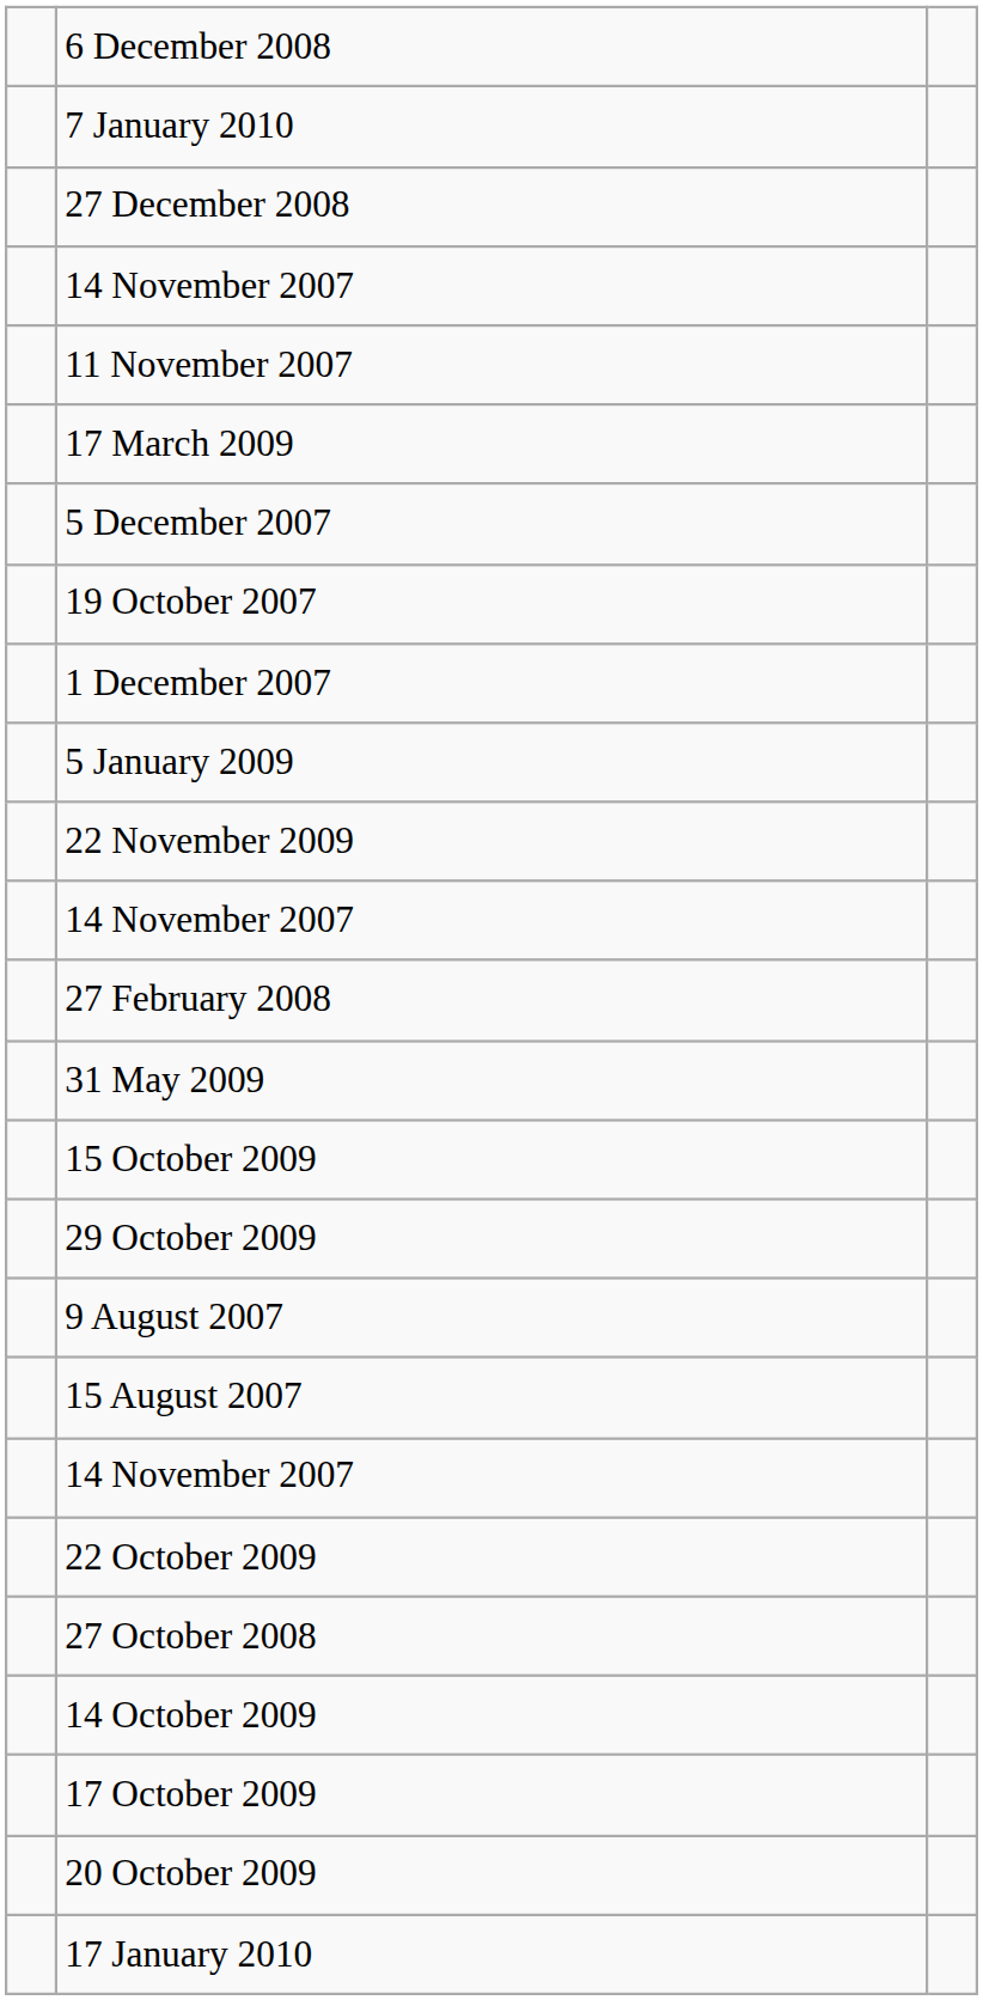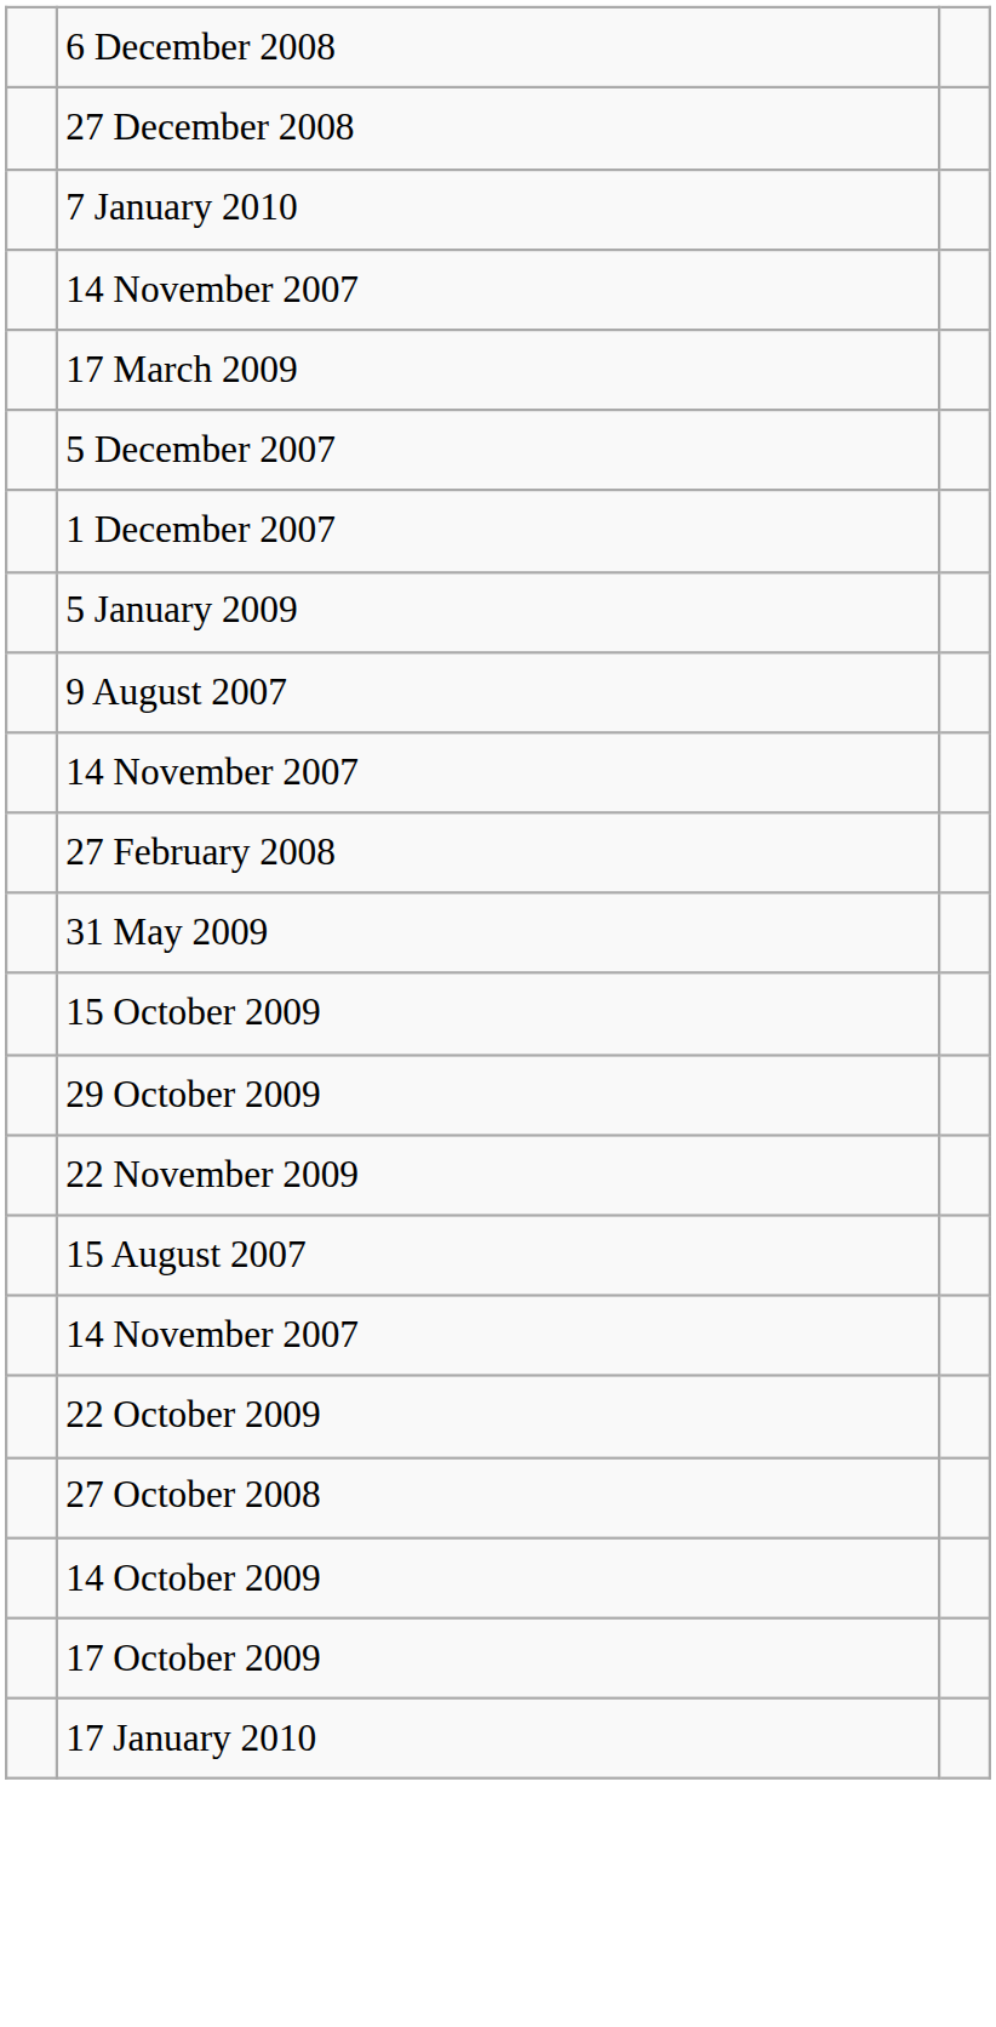rows swapped: 27 December 2008 <-> 7 January 2010
- row: 11 November 2007
- row: 19 October 2007
rows swapped: 9 August 2007 <-> 22 November 2009
- row: 20 October 2009
